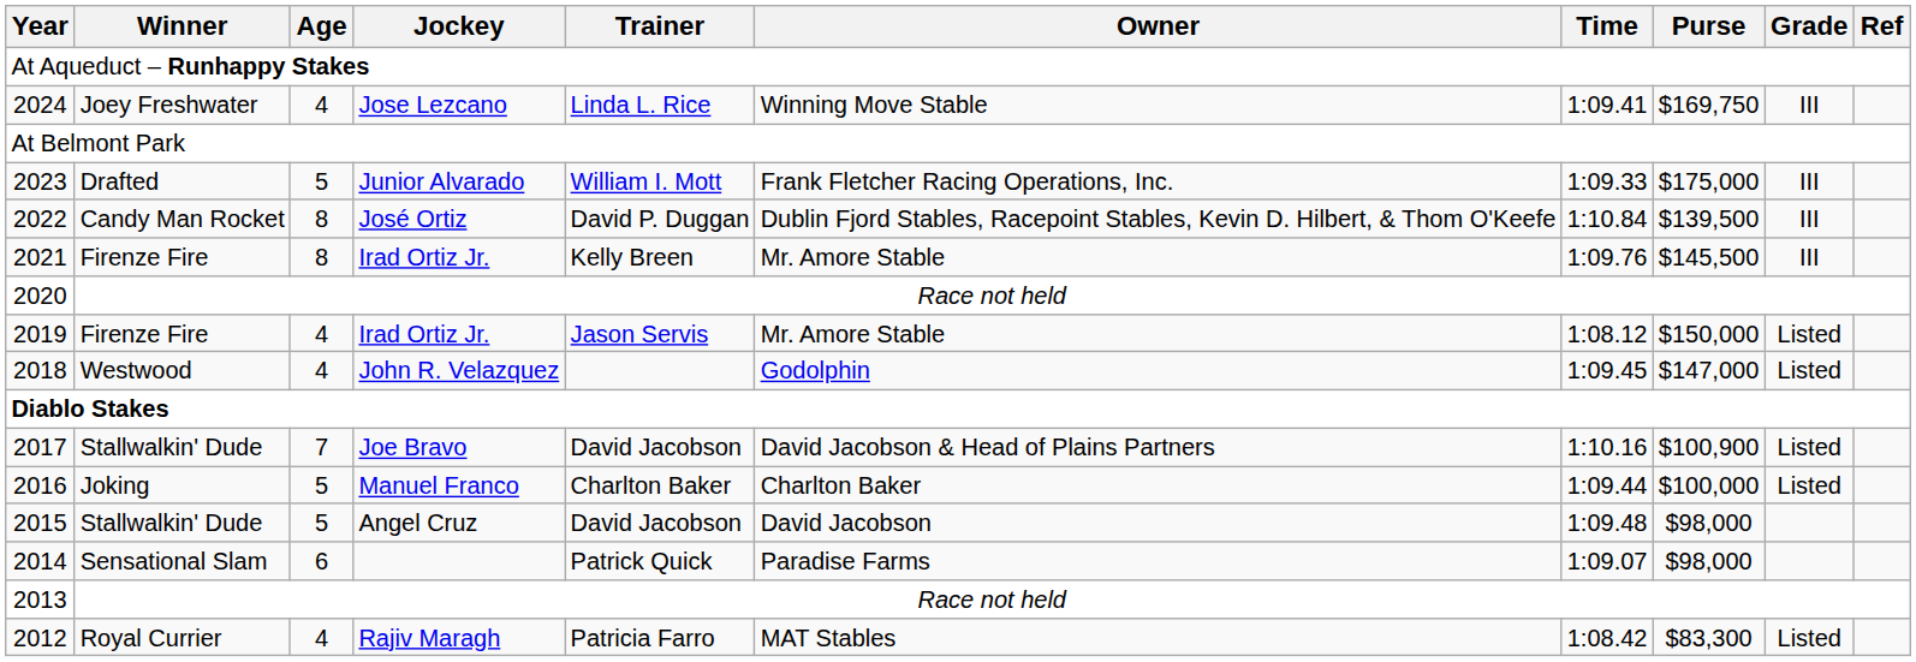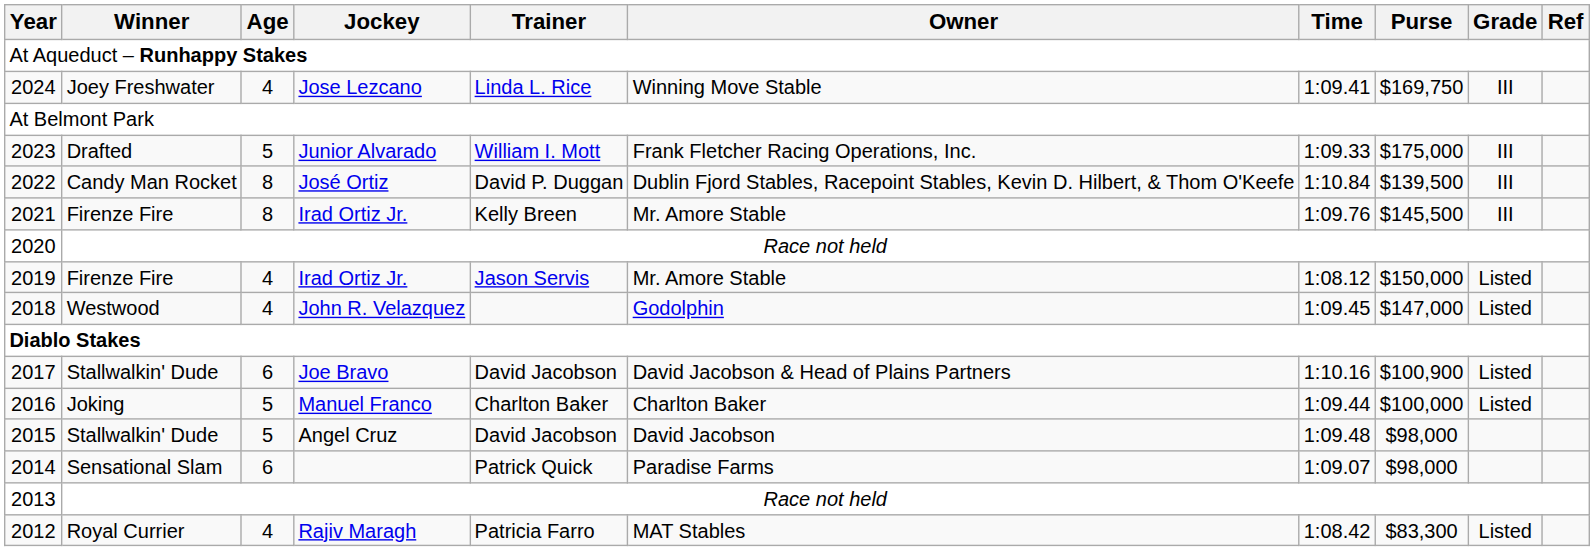2017 | Age: 7 -> 6
